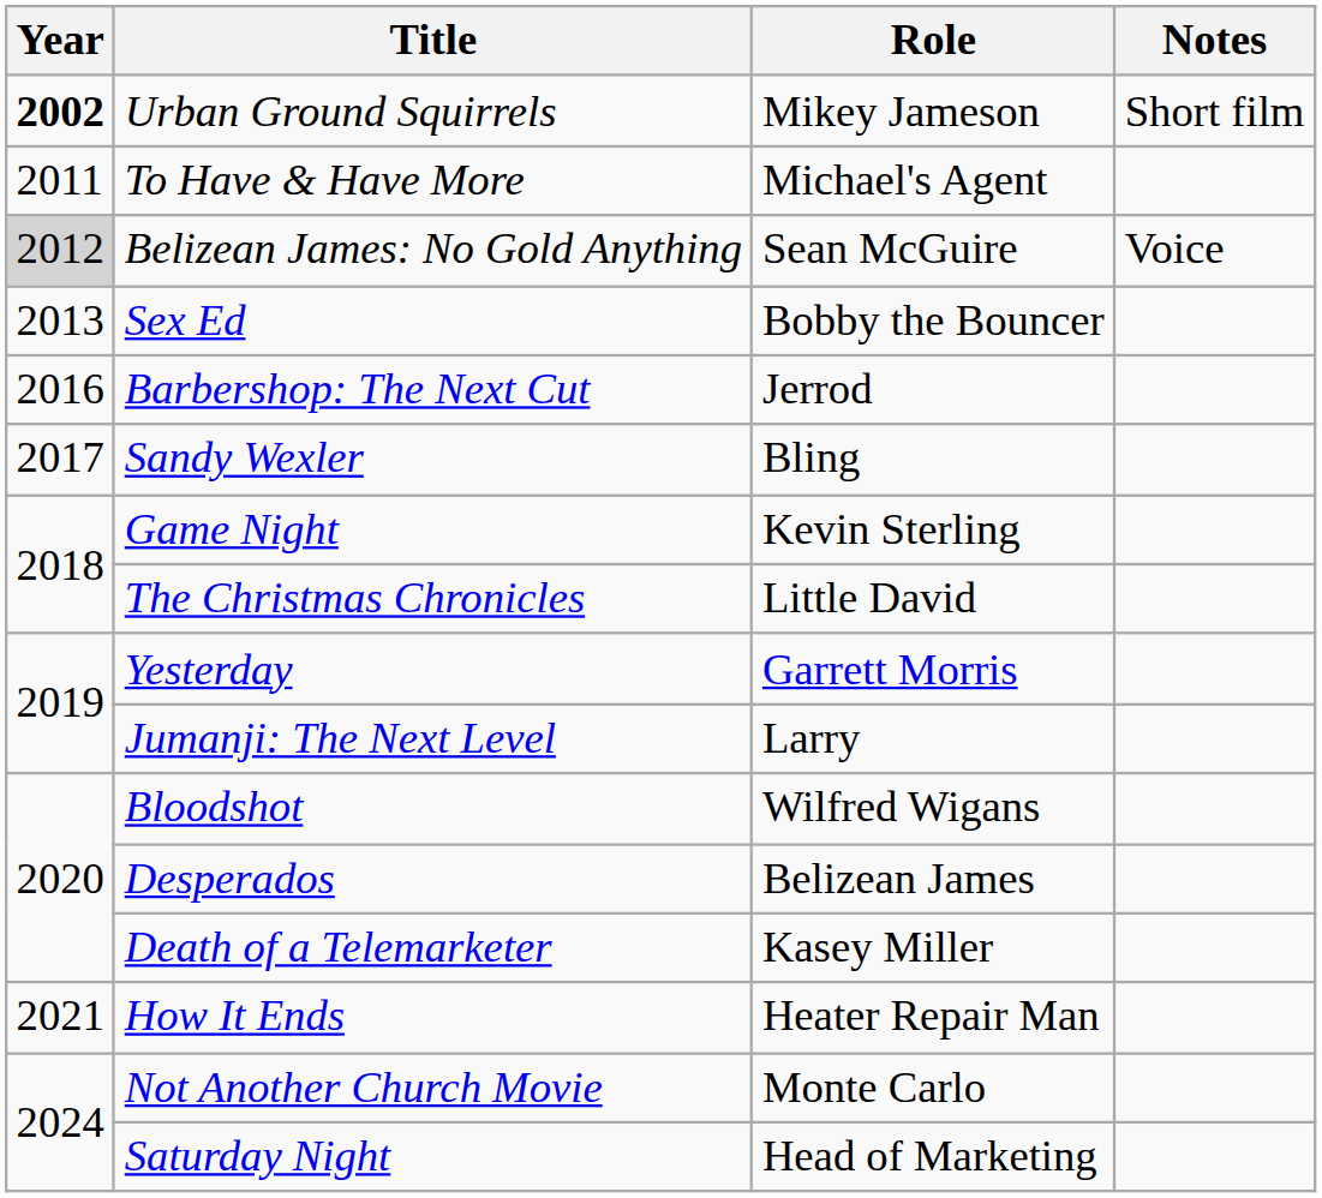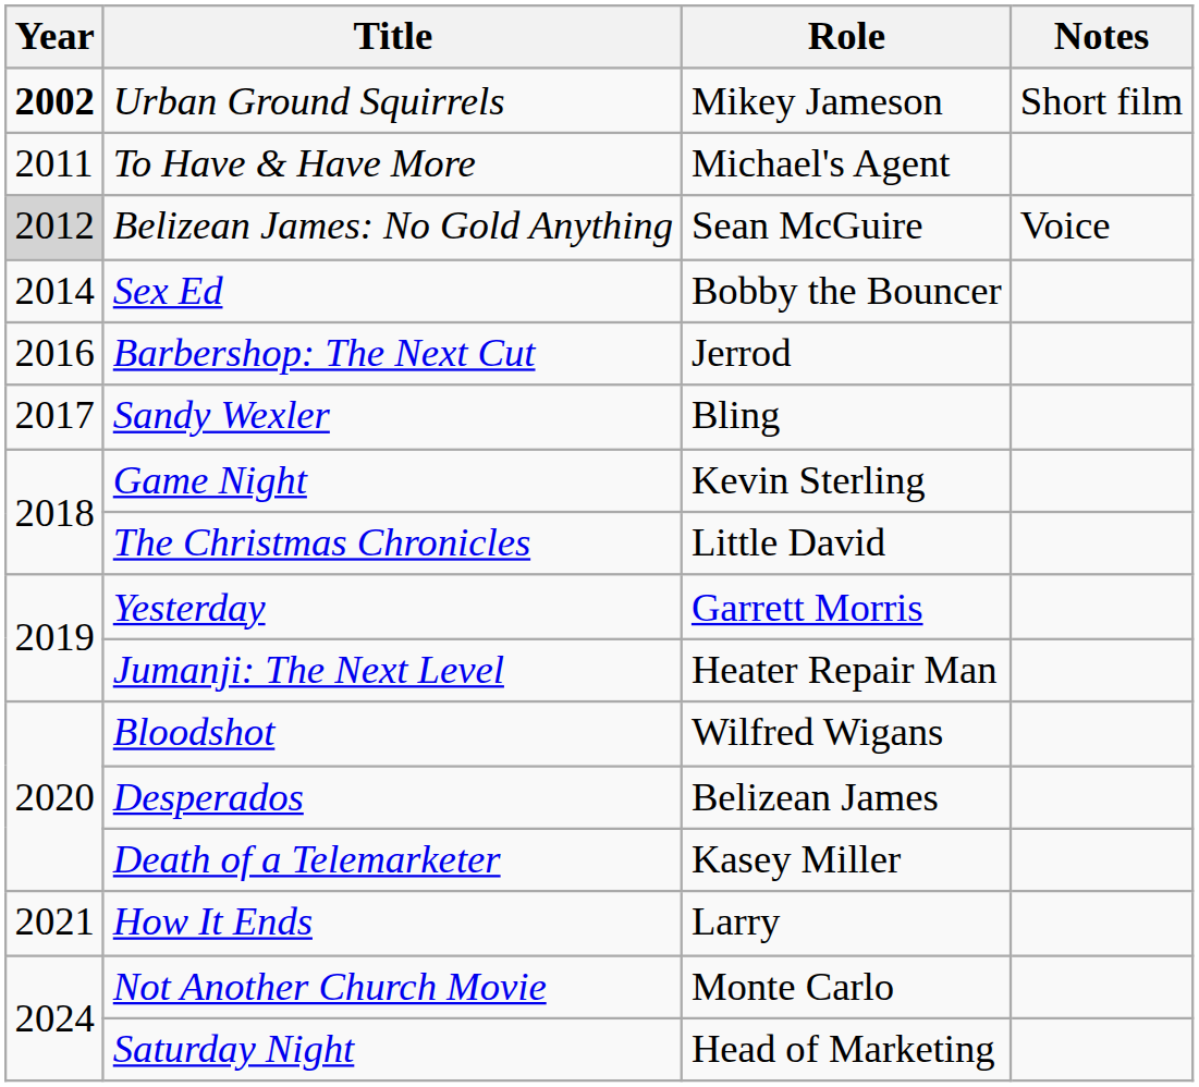Sex Ed | Year: 2013 -> 2014
Jumanji: The Next Level | Role: Larry -> Heater Repair Man
How It Ends | Role: Heater Repair Man -> Larry
